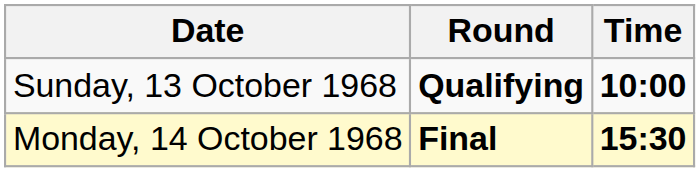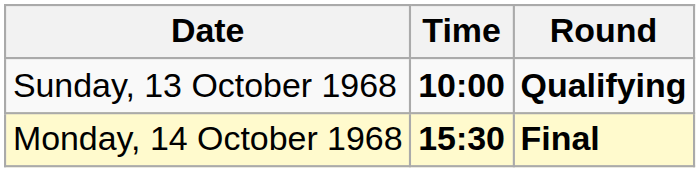columns swapped: Time <-> Round
